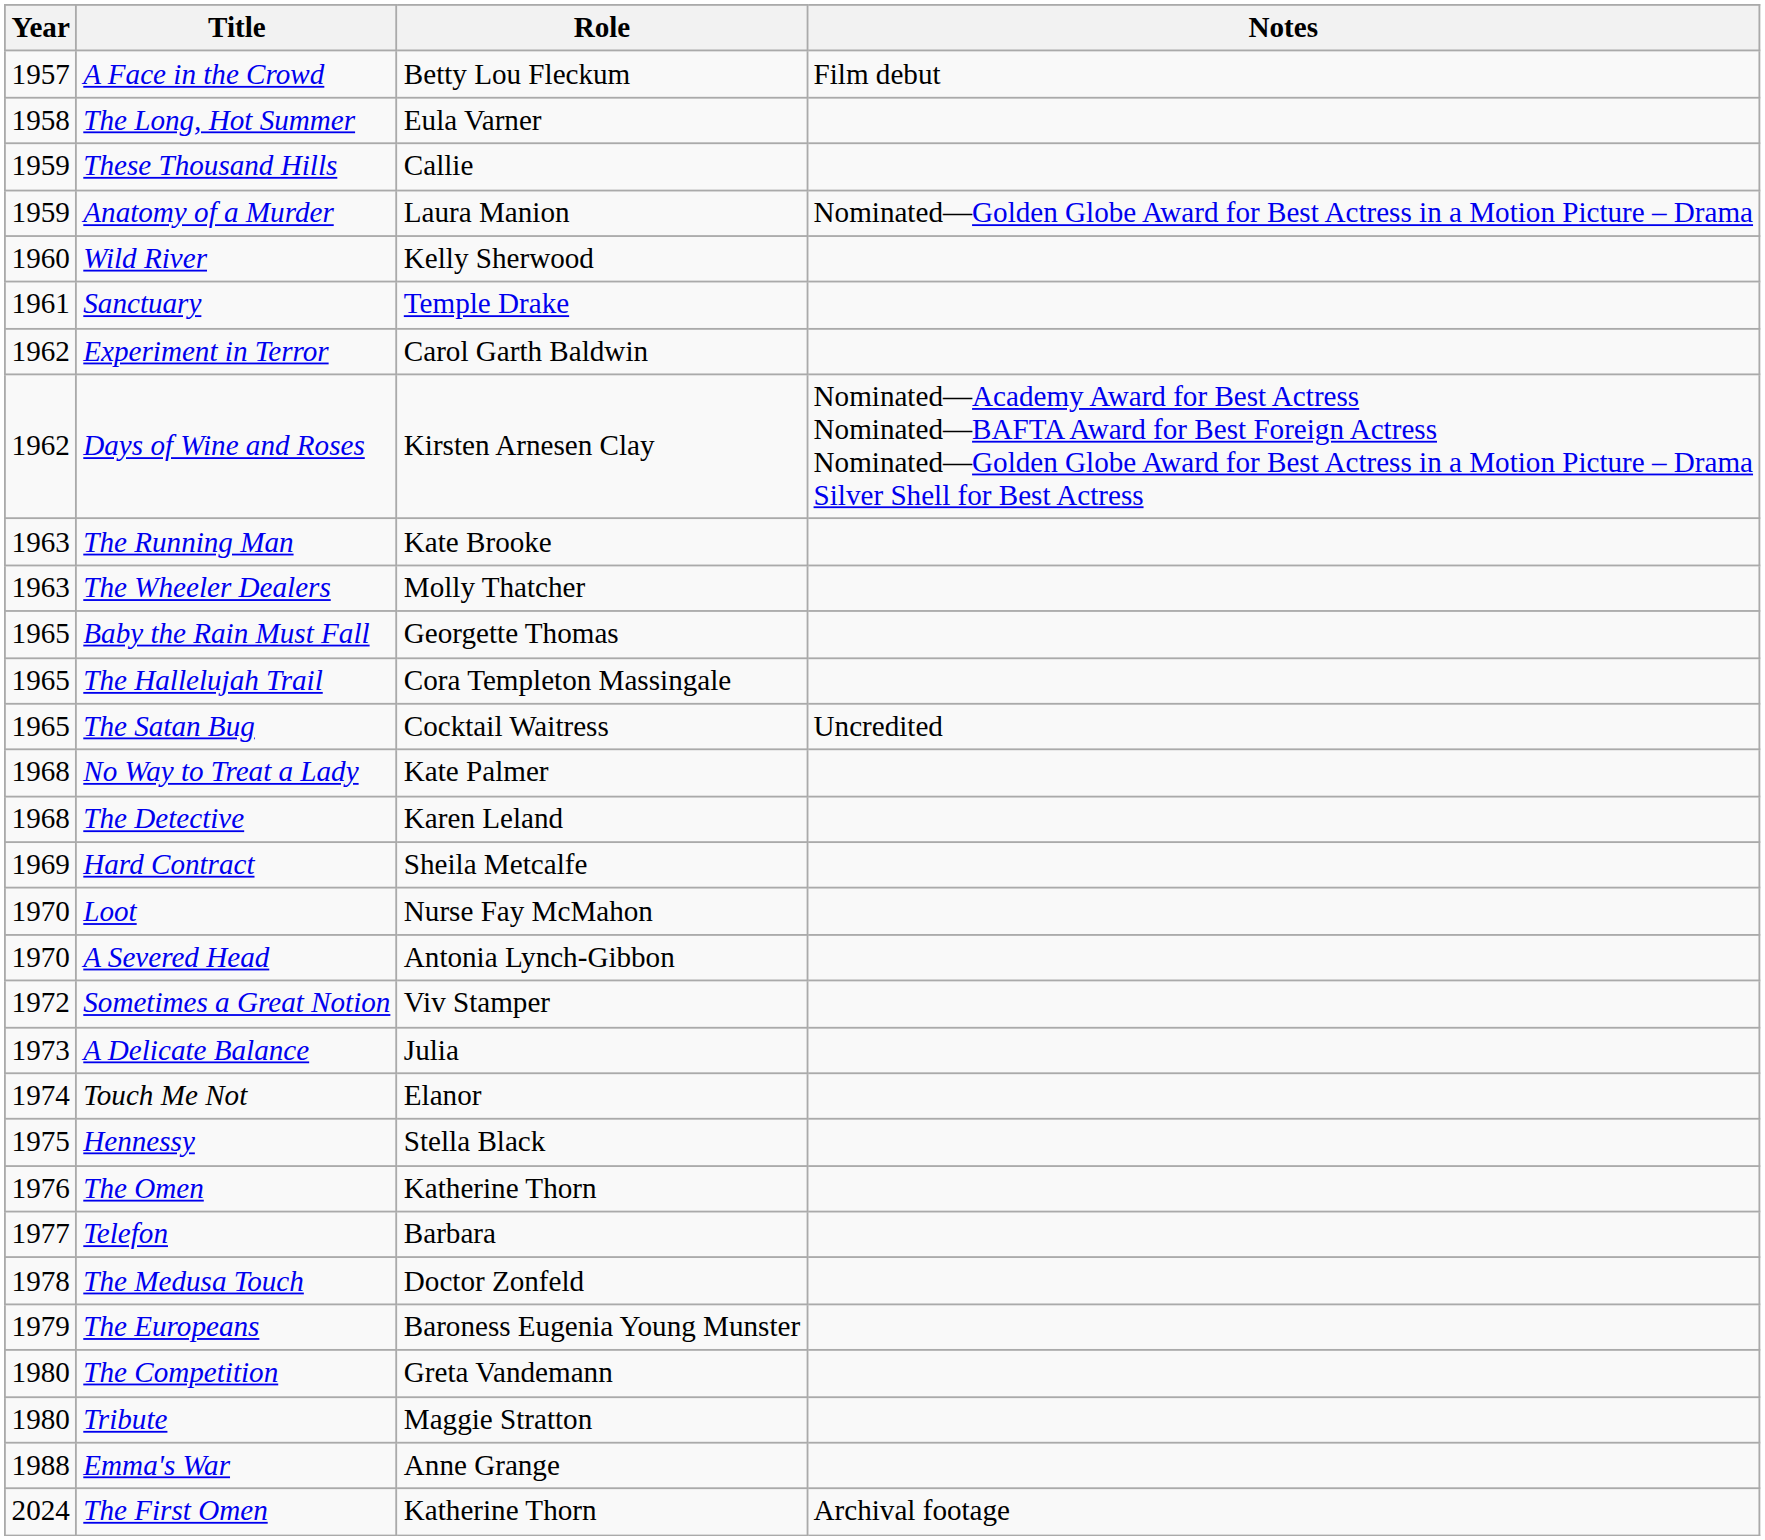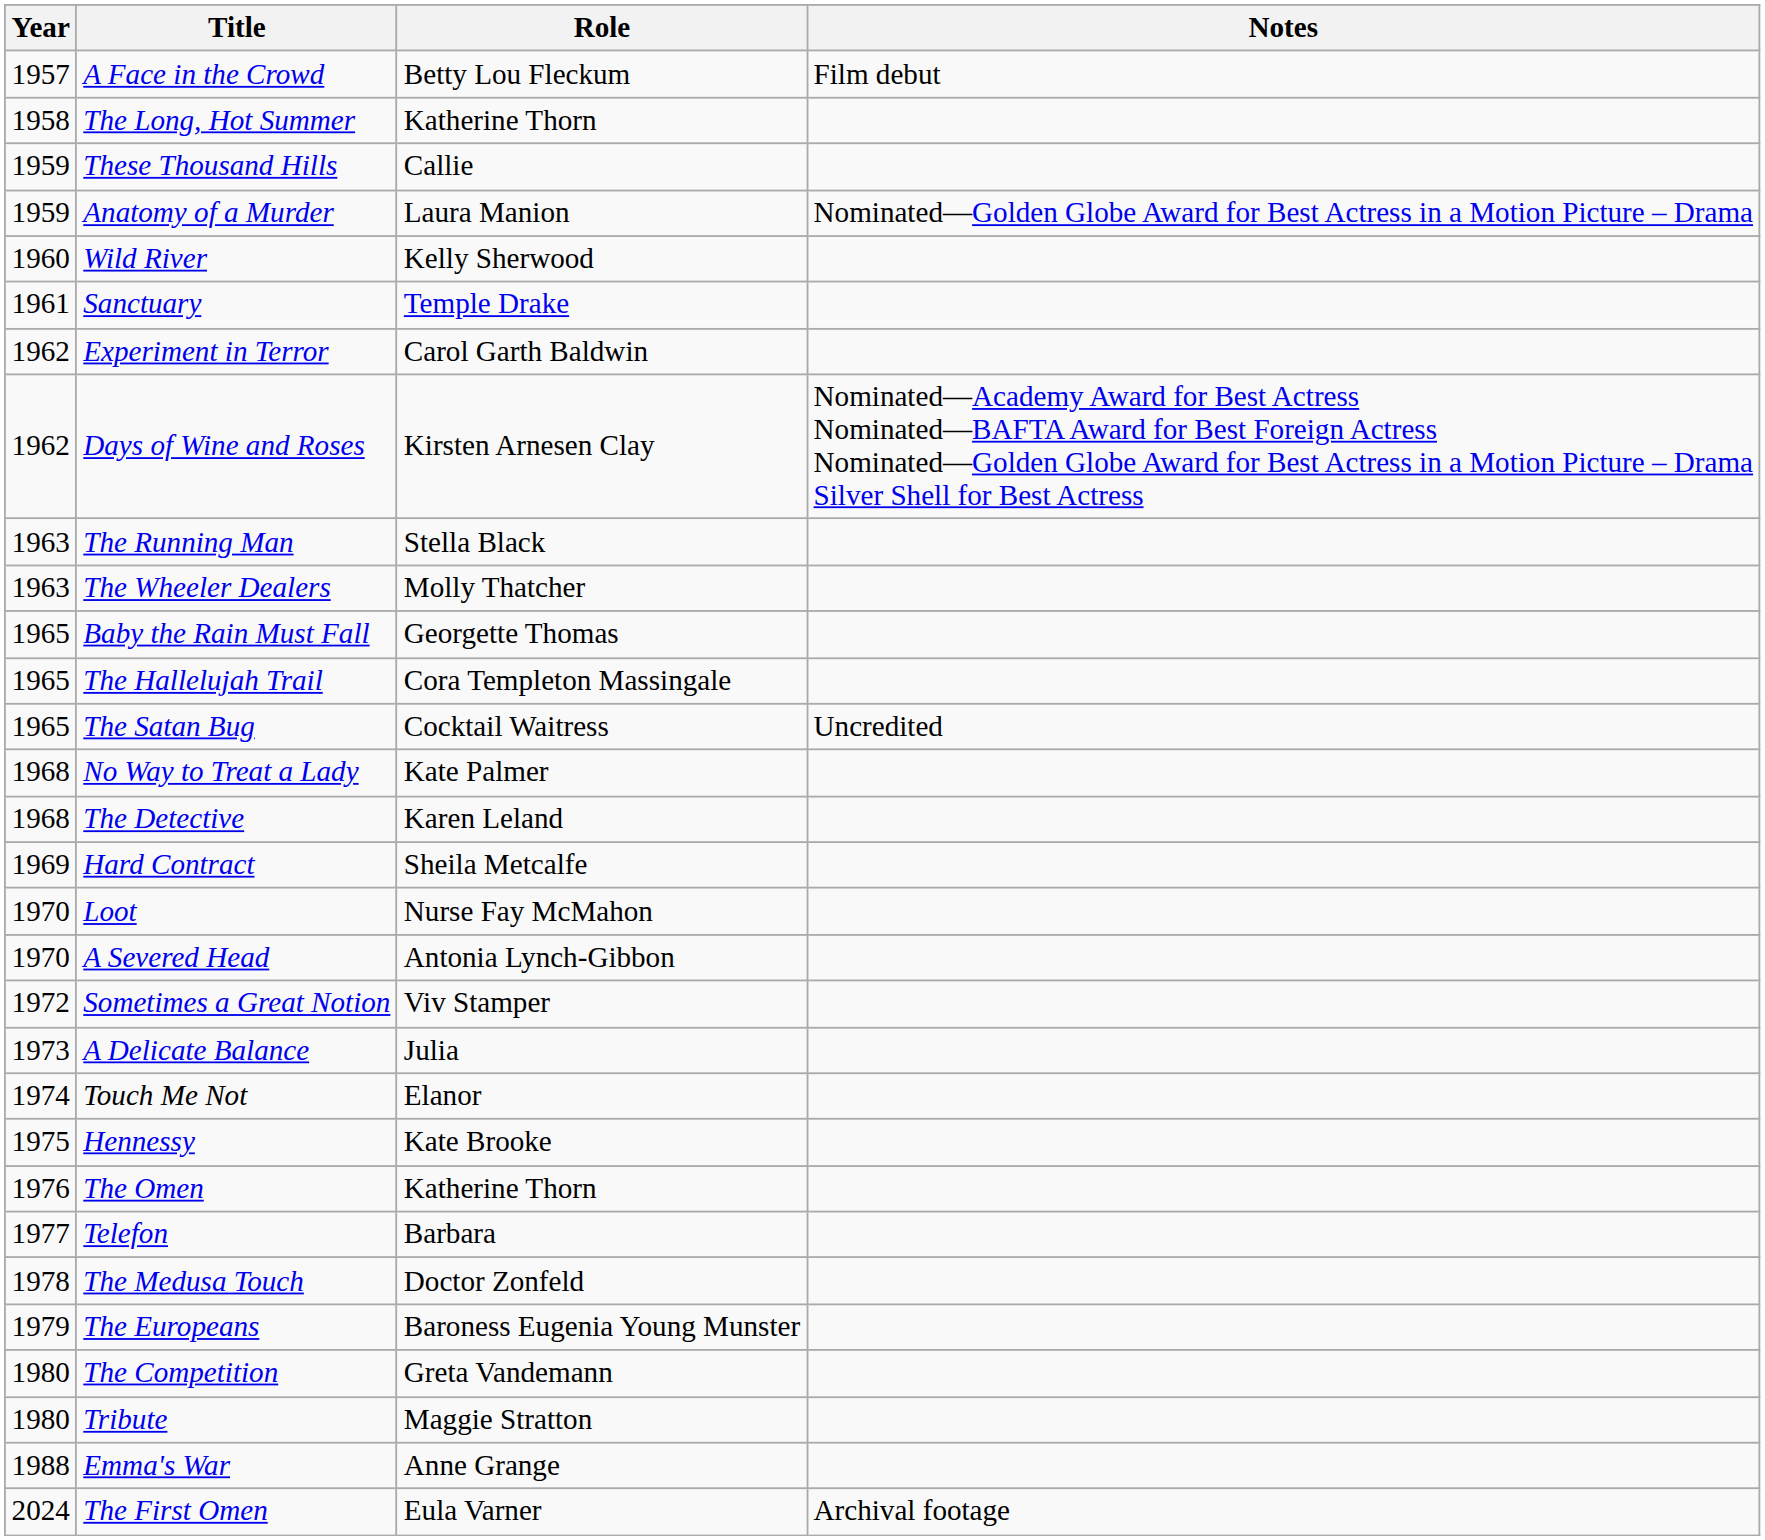The Long, Hot Summer | Role: Eula Varner -> Katherine Thorn
The Running Man | Role: Kate Brooke -> Stella Black
Hennessy | Role: Stella Black -> Kate Brooke
The First Omen | Role: Katherine Thorn -> Eula Varner
